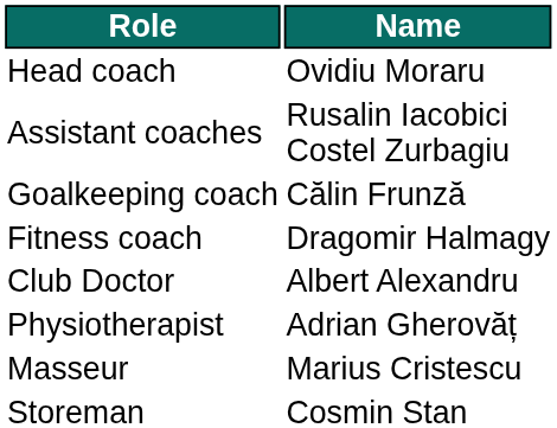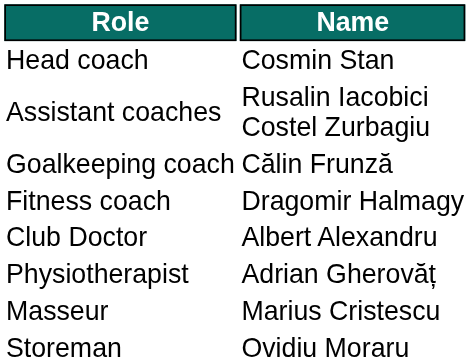Head coach | Name: Ovidiu Moraru -> Cosmin Stan
Storeman | Name: Cosmin Stan -> Ovidiu Moraru
